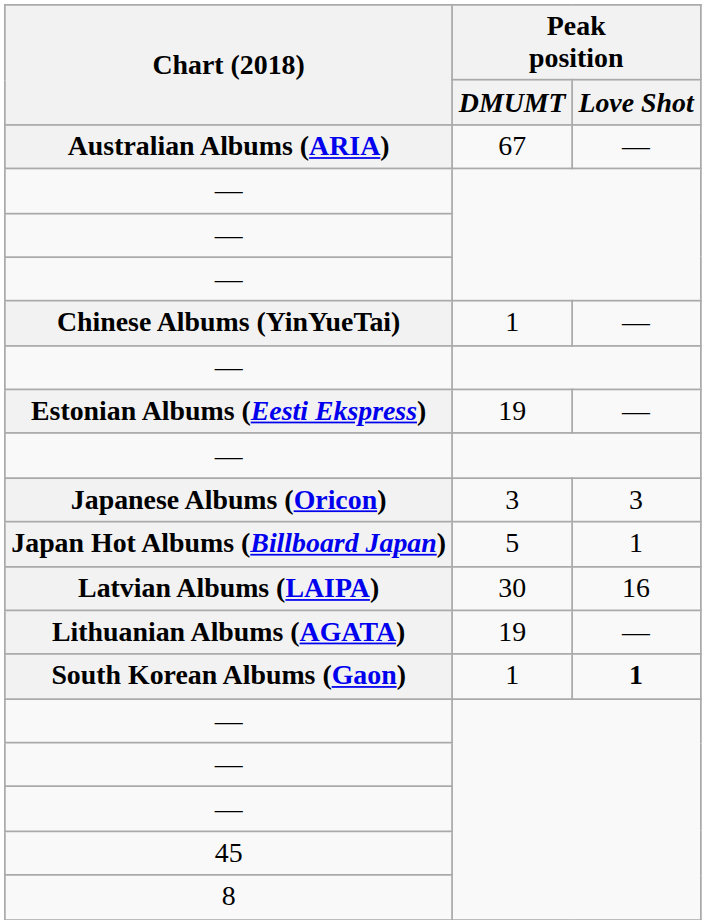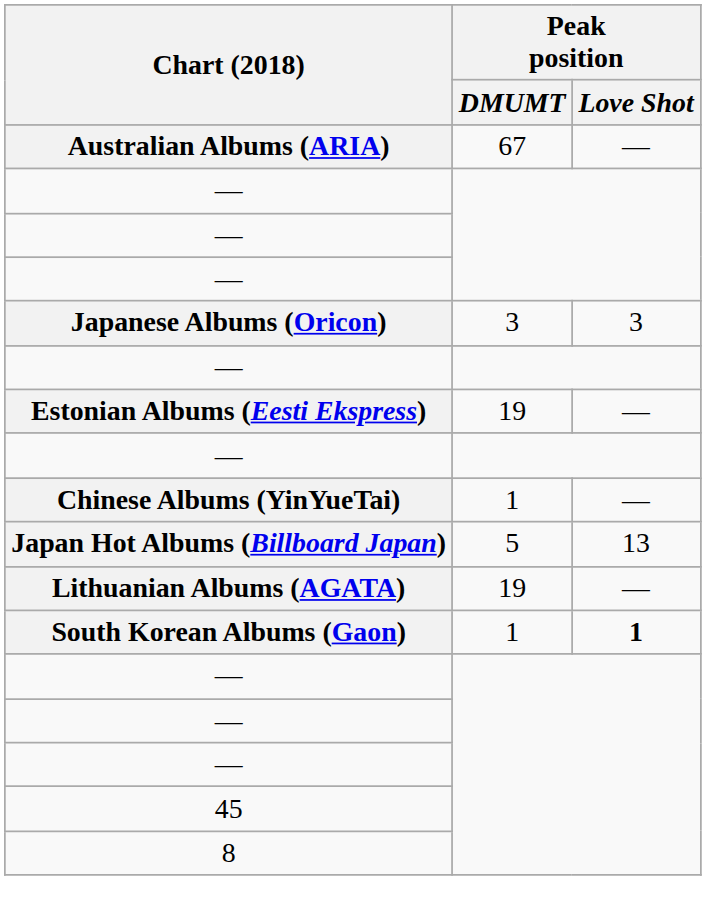rows swapped: Chinese Albums (YinYueTai) <-> Japanese Albums (Oricon)
Japan Hot Albums (Billboard Japan) | Peak position / Love Shot: 1 -> 13
- row: Latvian Albums (LAIPA) | 30 | 16
